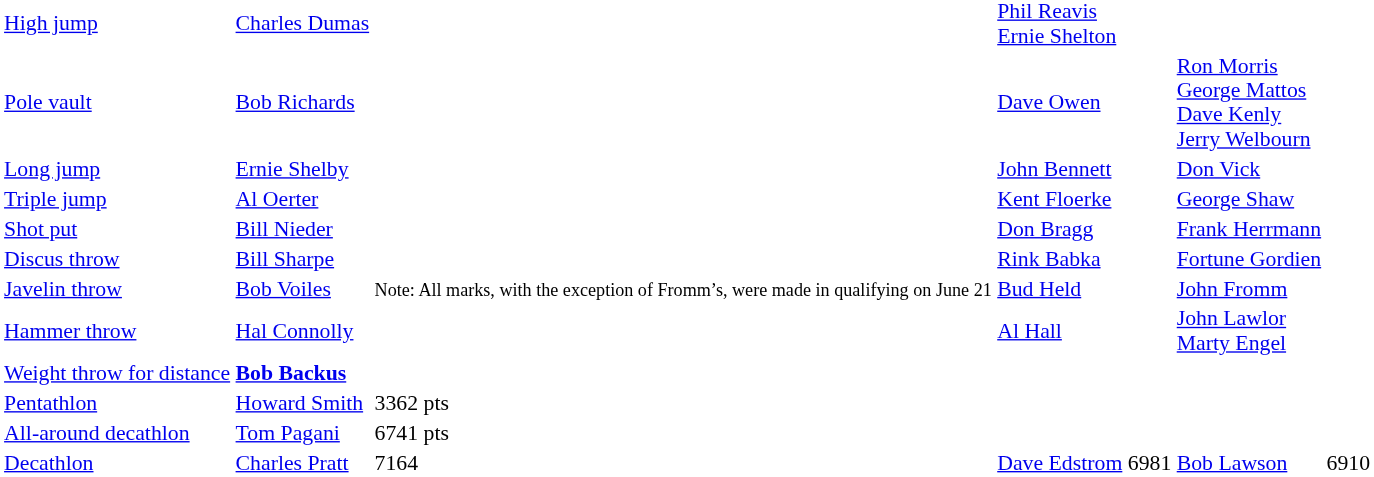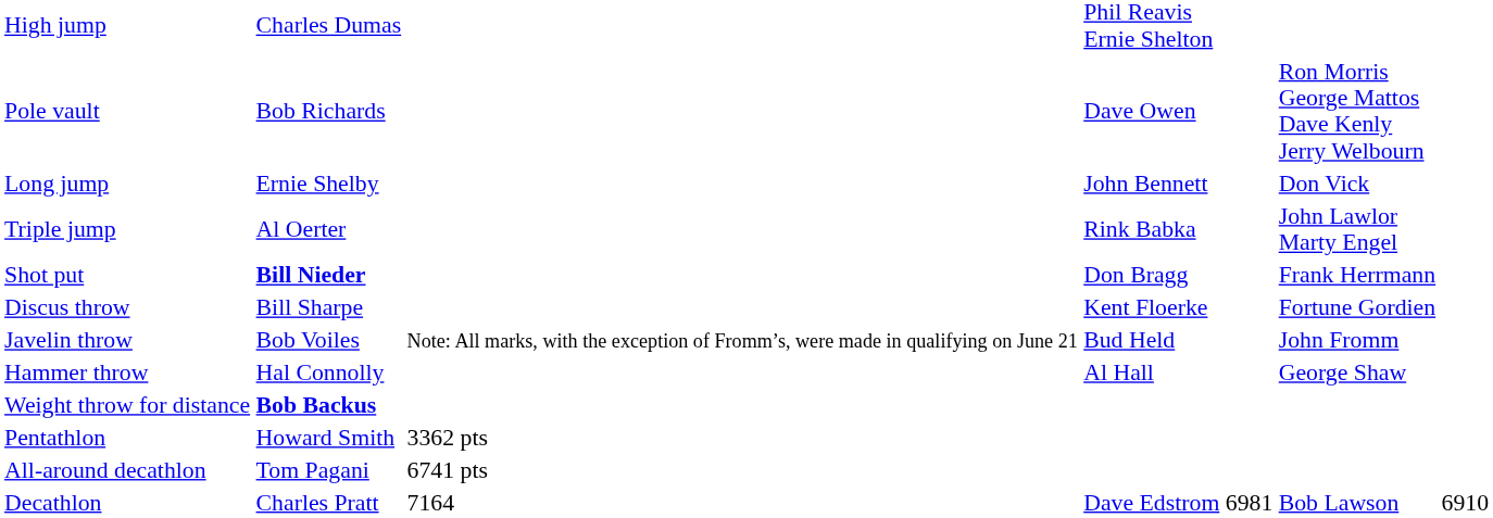Triple jump | column 4: Kent Floerke -> Rink Babka
Triple jump | column 6: George Shaw -> John Lawlor Marty Engel
Shot put | column 2: normal -> bold
Discus throw | column 4: Rink Babka -> Kent Floerke
Hammer throw | column 6: John Lawlor Marty Engel -> George Shaw
